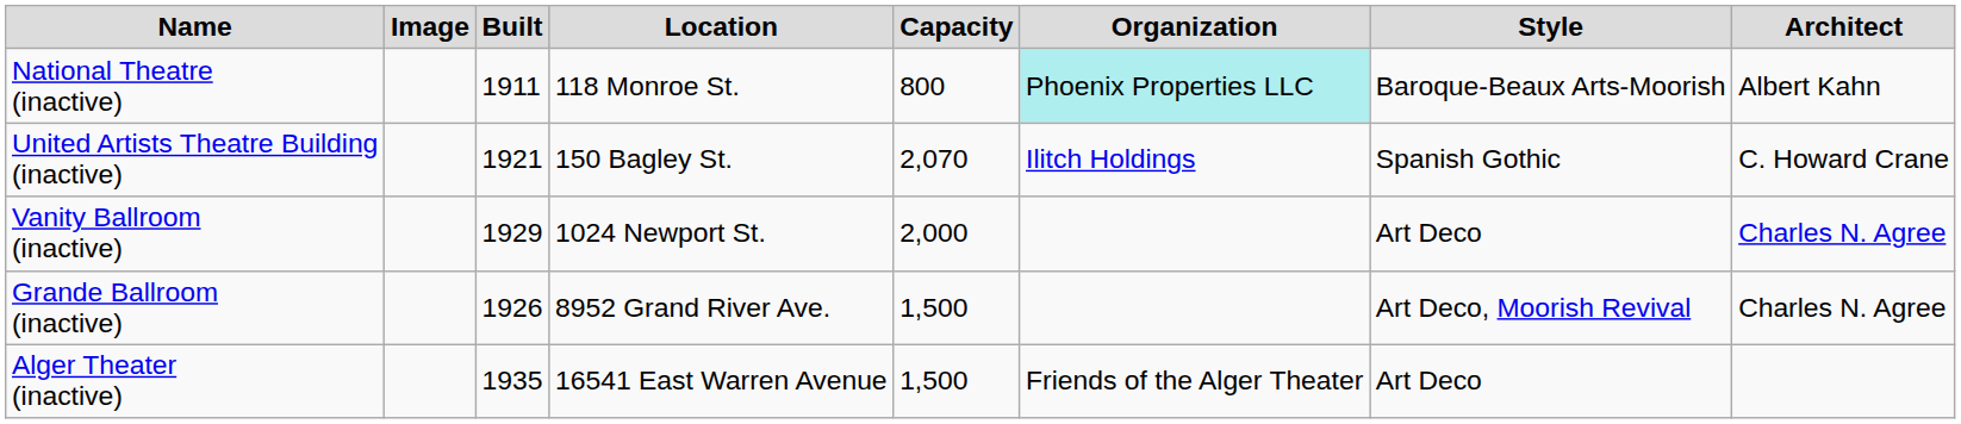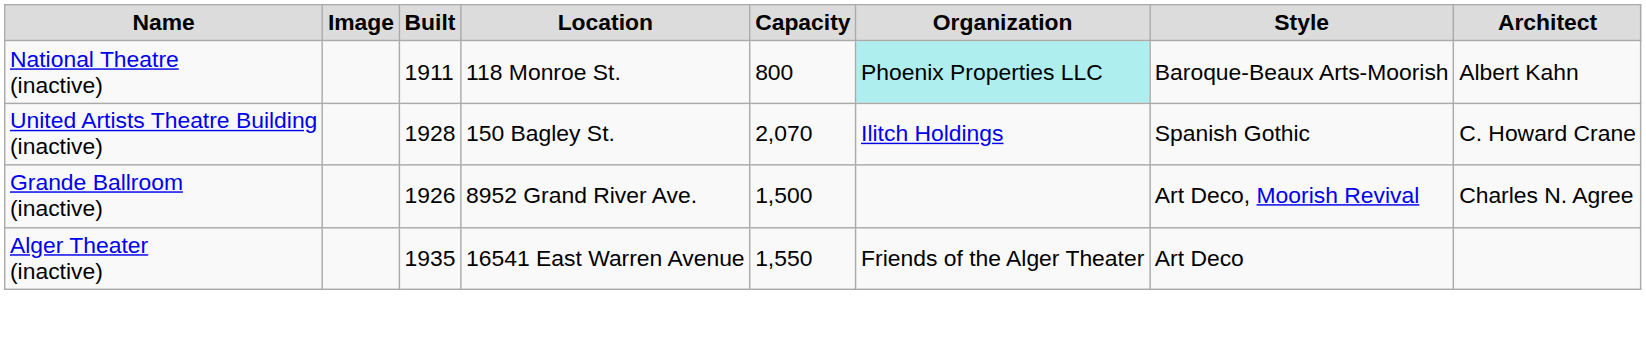United Artists Theatre Building (inactive) | Built: 1921 -> 1928
- row: Vanity Ballroom (inactive) | 1929 | 1024 Newport St. | 2,000 | Art Deco | Charles N. Agree
Alger Theater (inactive) | Capacity: 1,500 -> 1,550
